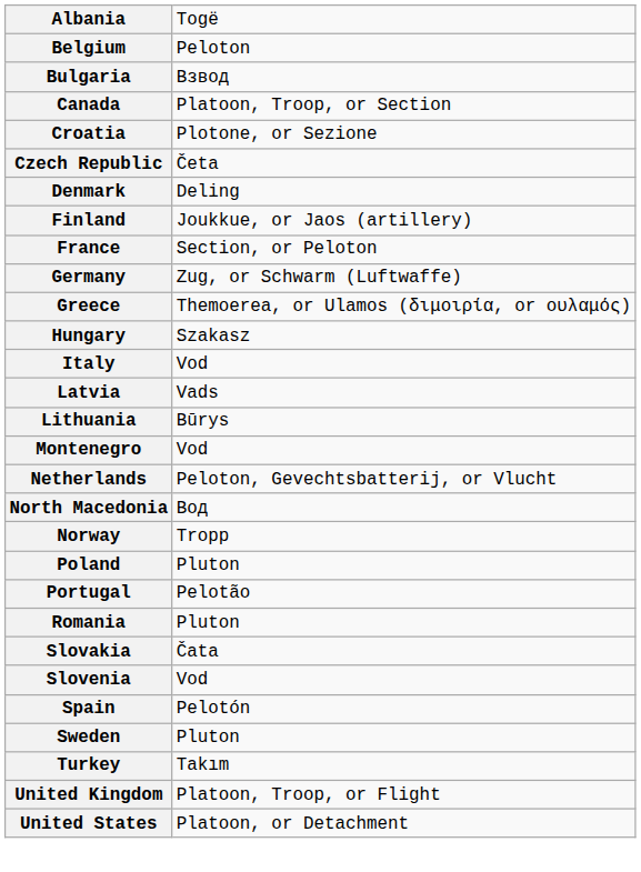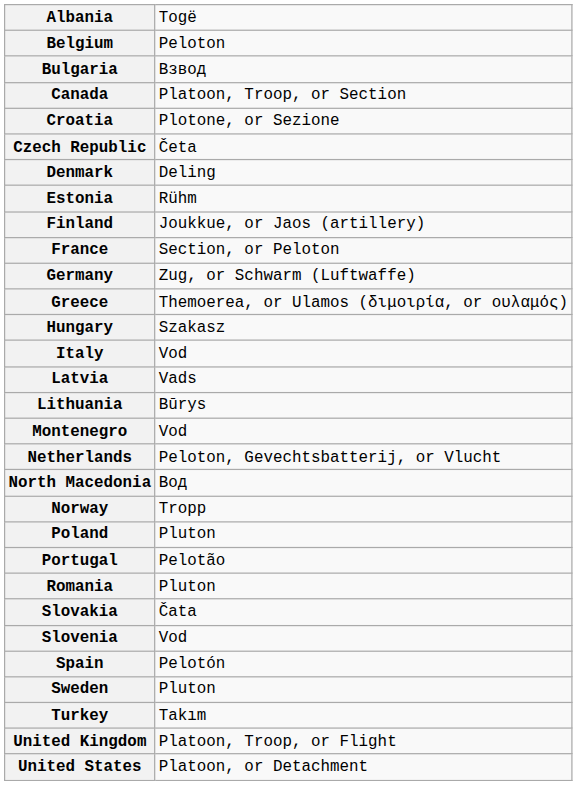+ row: Estonia | Rühm
